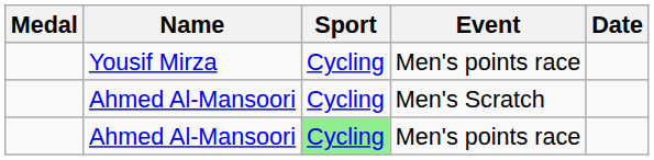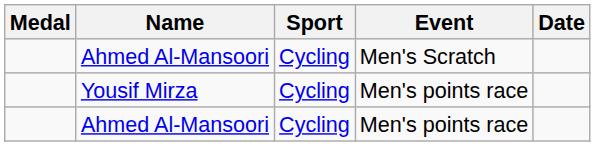rows swapped: Ahmed Al-Mansoori / Men's Scratch <-> Yousif Mirza
Ahmed Al-Mansoori / Men's points race | Sport: lightgreen background -> no background
